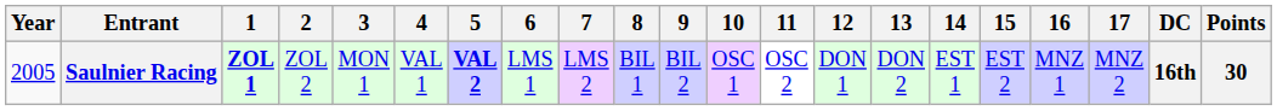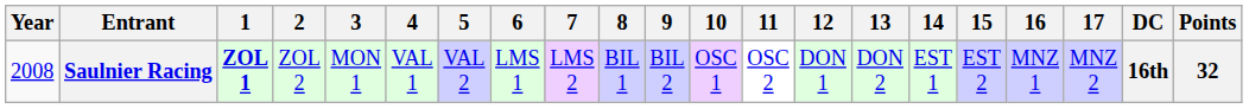Saulnier Racing | Year: 2005 -> 2008
Saulnier Racing | 5: bold -> normal
Saulnier Racing | Points: 30 -> 32
